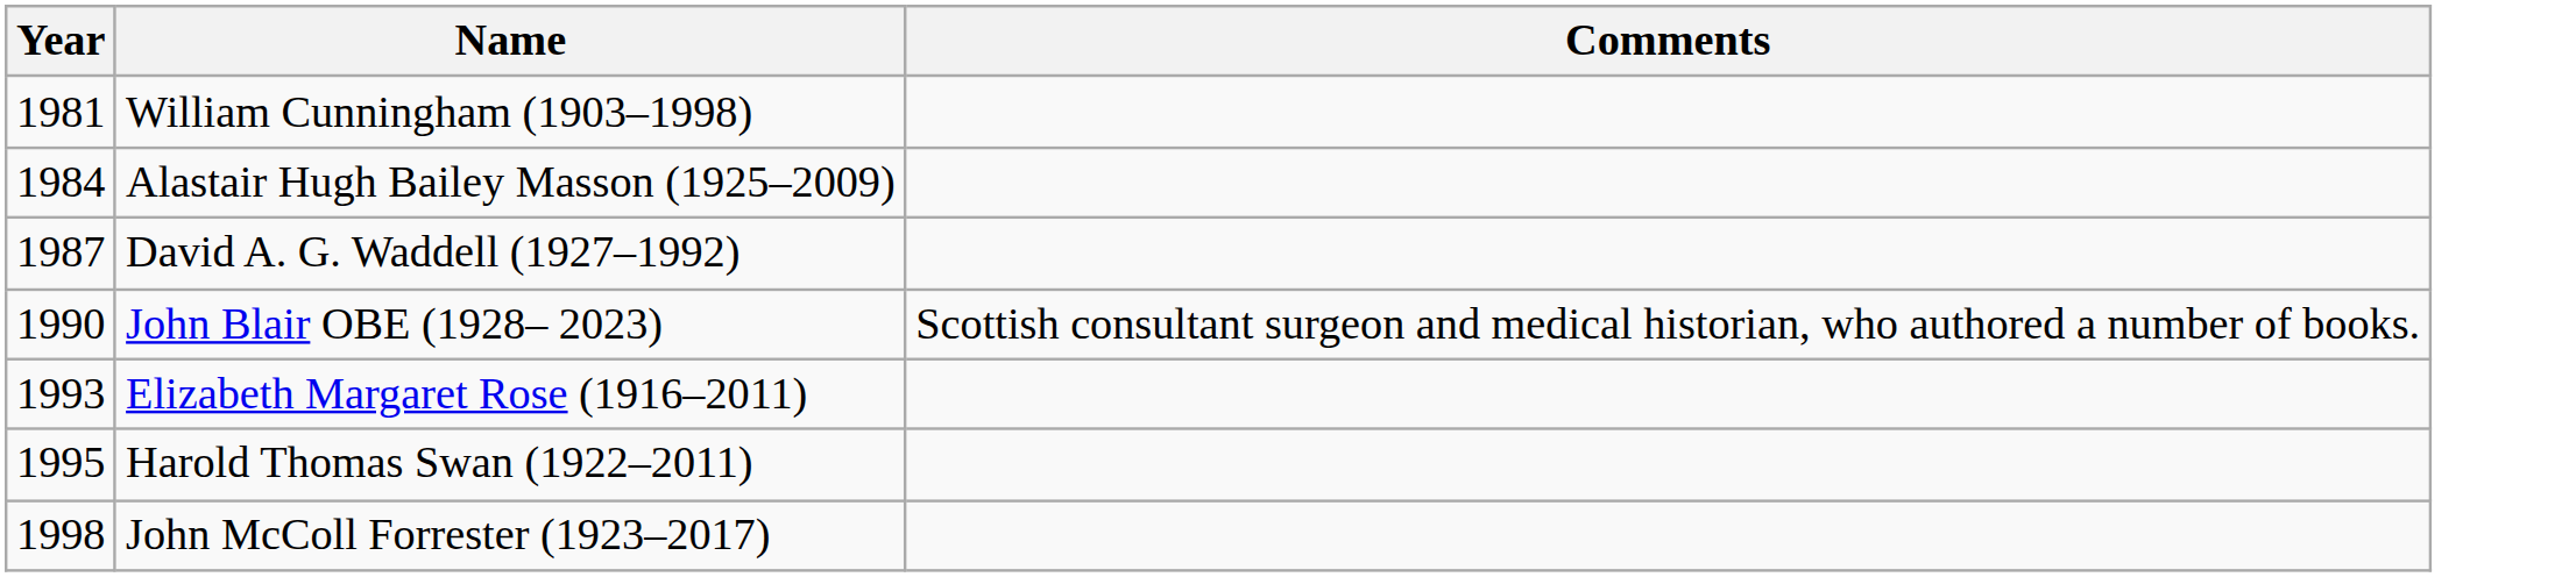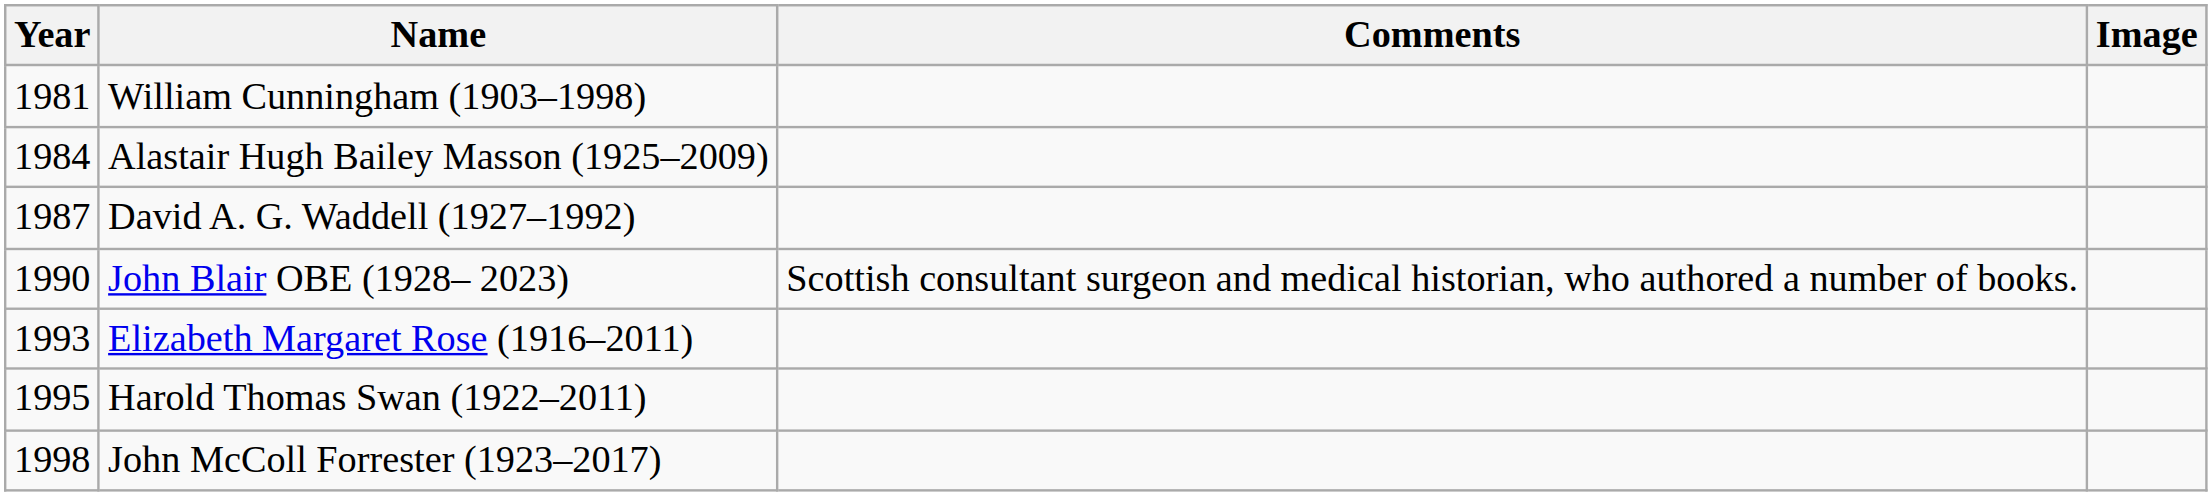+ column: Image
